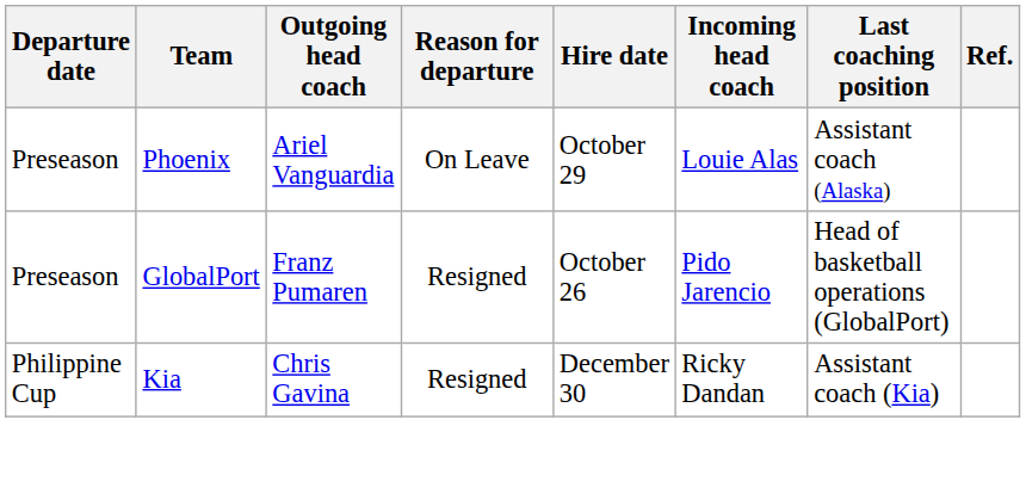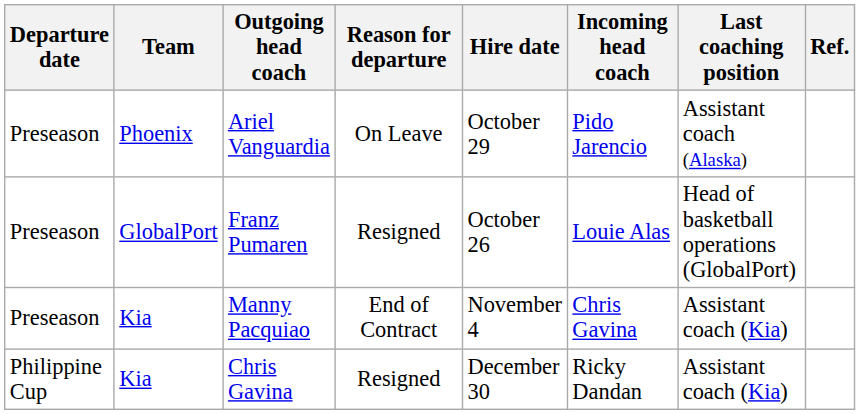Ariel Vanguardia | Incoming head coach: Louie Alas -> Pido Jarencio
Franz Pumaren | Incoming head coach: Pido Jarencio -> Louie Alas
+ row: Preseason | Kia | Manny Pacquiao | End of Contract | November 4 | Chris Gavina | Assistant coach (Kia)
